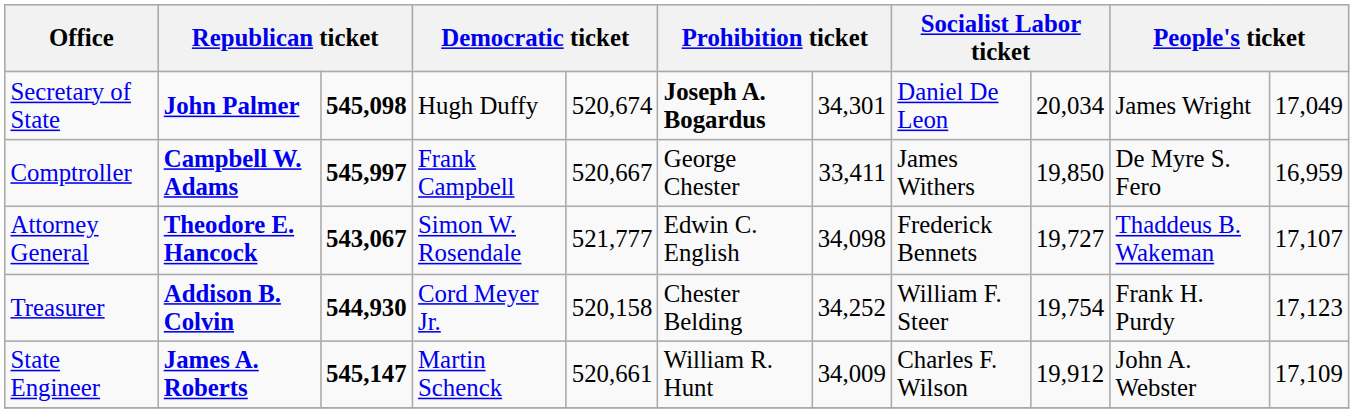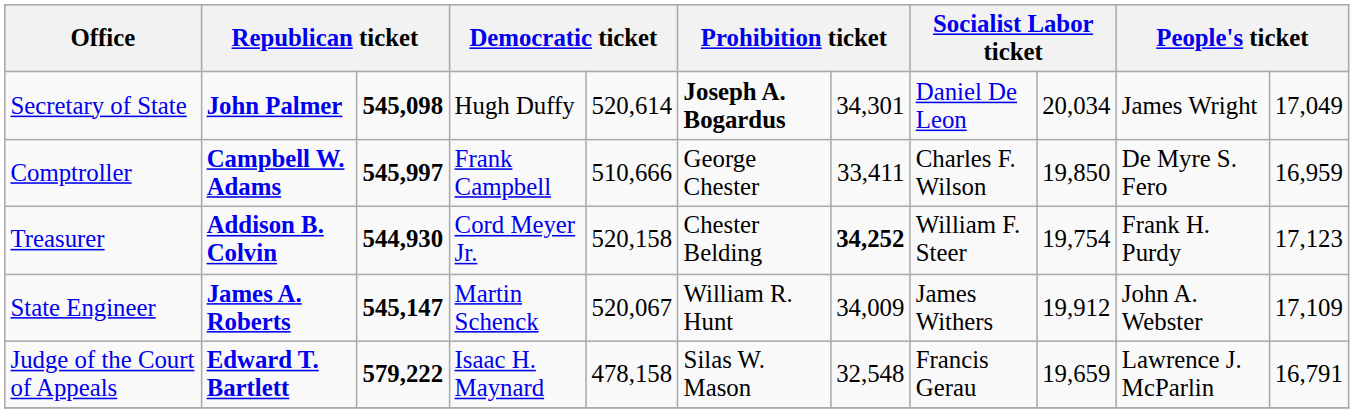Secretary of State | column 5: 520,674 -> 520,614
Comptroller | column 5: 520,667 -> 510,666
Comptroller | column 8: James Withers -> Charles F. Wilson
- row: Attorney General | Theodore E. Hancock | 543,067 | Simon W. Rosendale | 521,777 | Edwin C. English | 34,098 | Frederick Bennets | 19,727 | Thaddeus B. Wakeman | 17,107
Treasurer | column 7: normal -> bold
State Engineer | column 5: 520,661 -> 520,067
State Engineer | column 8: Charles F. Wilson -> James Withers
+ row: Judge of the Court of Appeals | Edward T. Bartlett | 579,222 | Isaac H. Maynard | 478,158 | Silas W. Mason | 32,548 | Francis Gerau | 19,659 | Lawrence J. McParlin | 16,791
